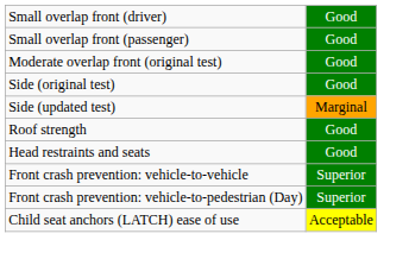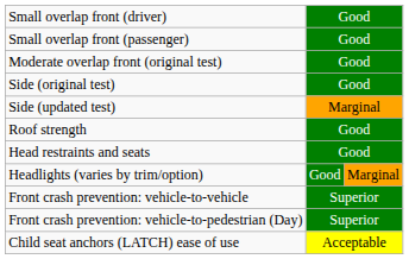+ row: Headlights (varies by trim/option) | Good | Marginal
